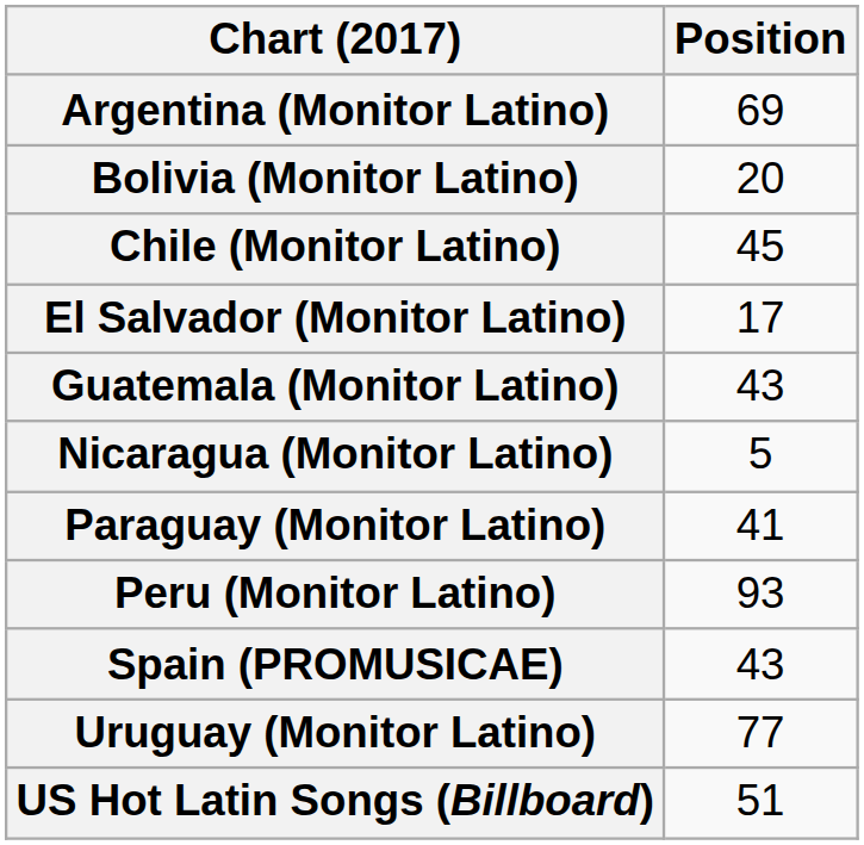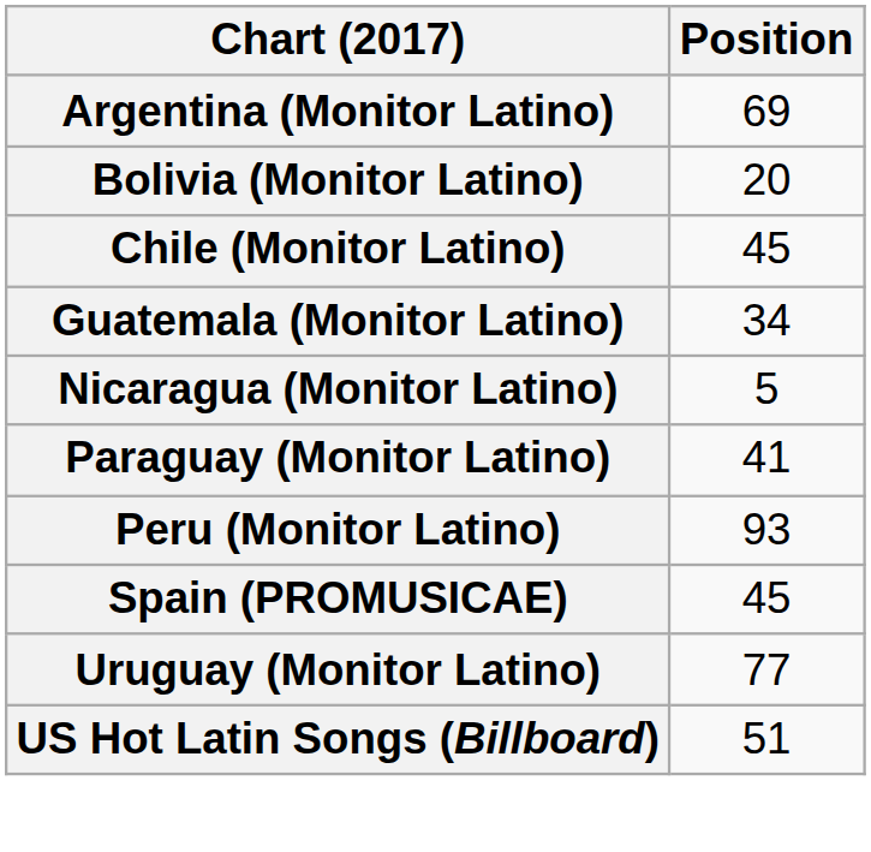- row: El Salvador (Monitor Latino) | 17
Guatemala (Monitor Latino) | Position: 43 -> 34
Spain (PROMUSICAE) | Position: 43 -> 45
